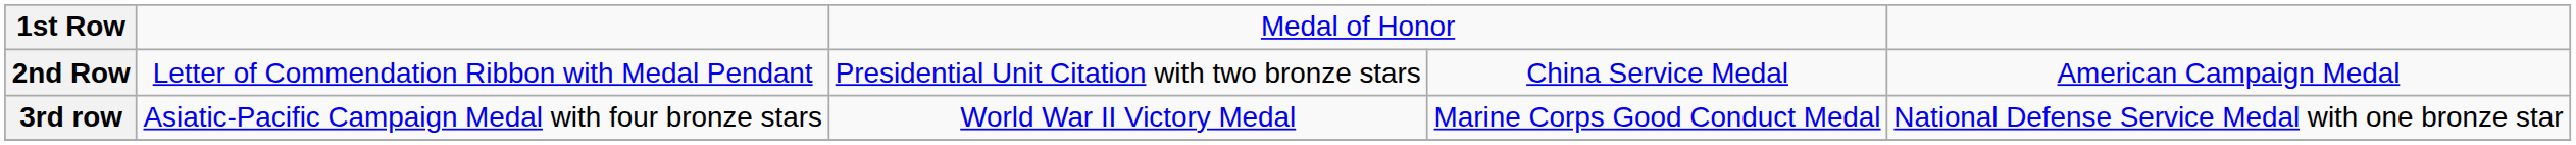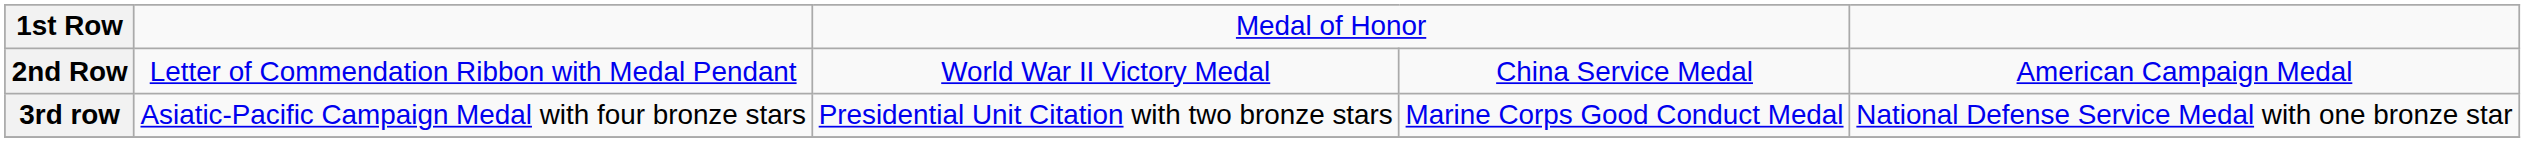2nd Row | column 3: Presidential Unit Citation with two bronze stars -> World War II Victory Medal
3rd row | column 3: World War II Victory Medal -> Presidential Unit Citation with two bronze stars
